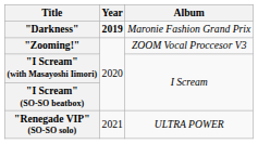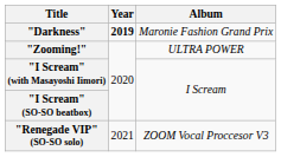"Zooming!" | Album: ZOOM Vocal Proccesor V3 -> ULTRA POWER
"Renegade VIP" (SO-SO solo) | Album: ULTRA POWER -> ZOOM Vocal Proccesor V3
